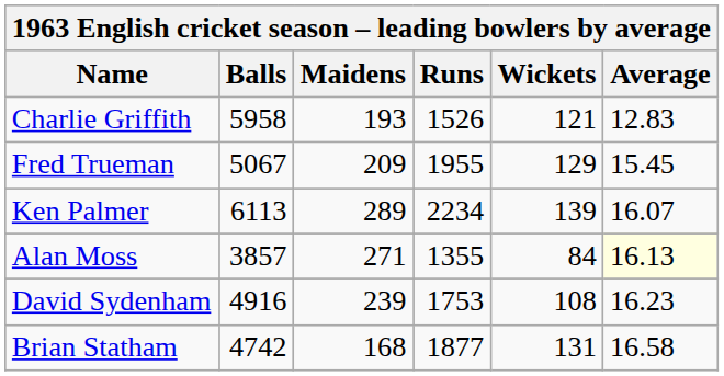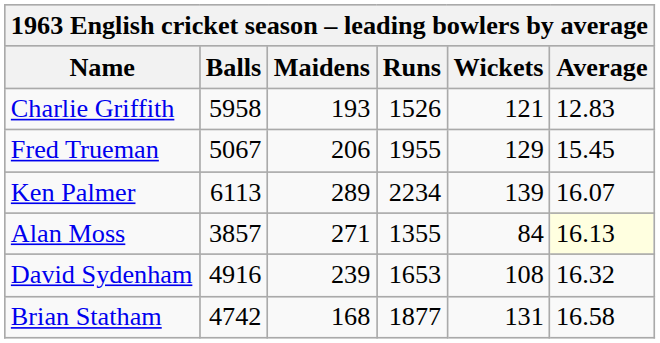Fred Trueman | Maidens: 209 -> 206
David Sydenham | Runs: 1753 -> 1653
David Sydenham | Average: 16.23 -> 16.32
